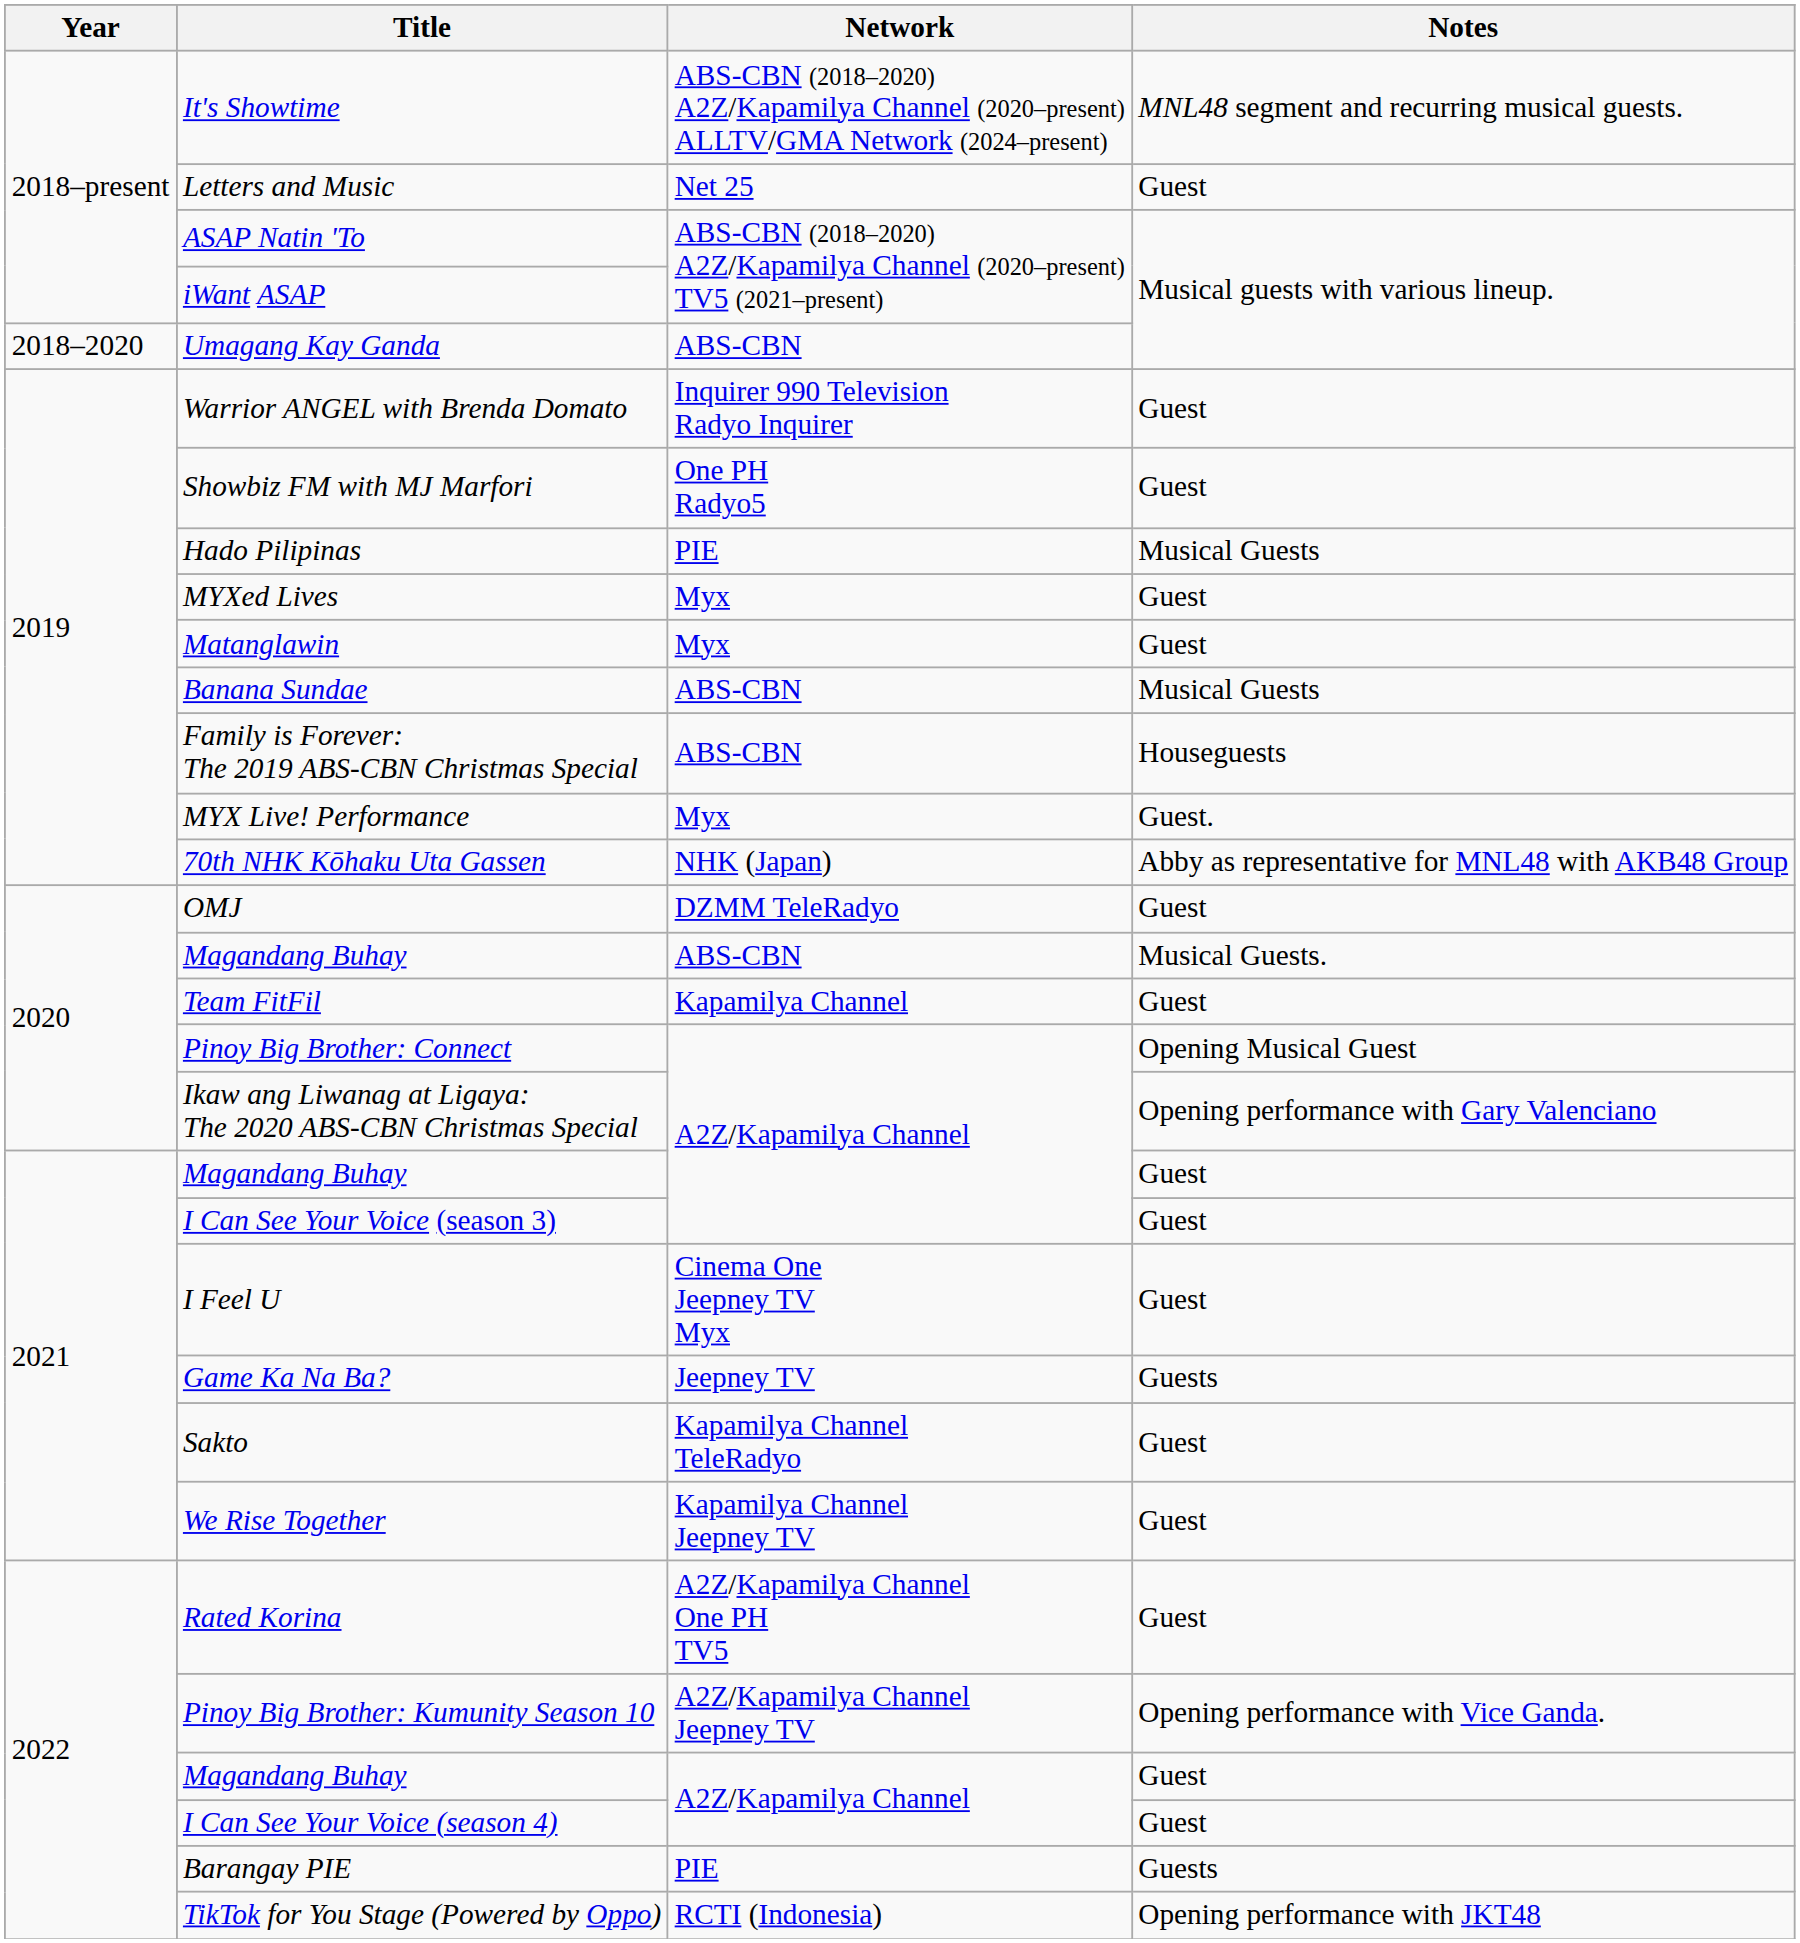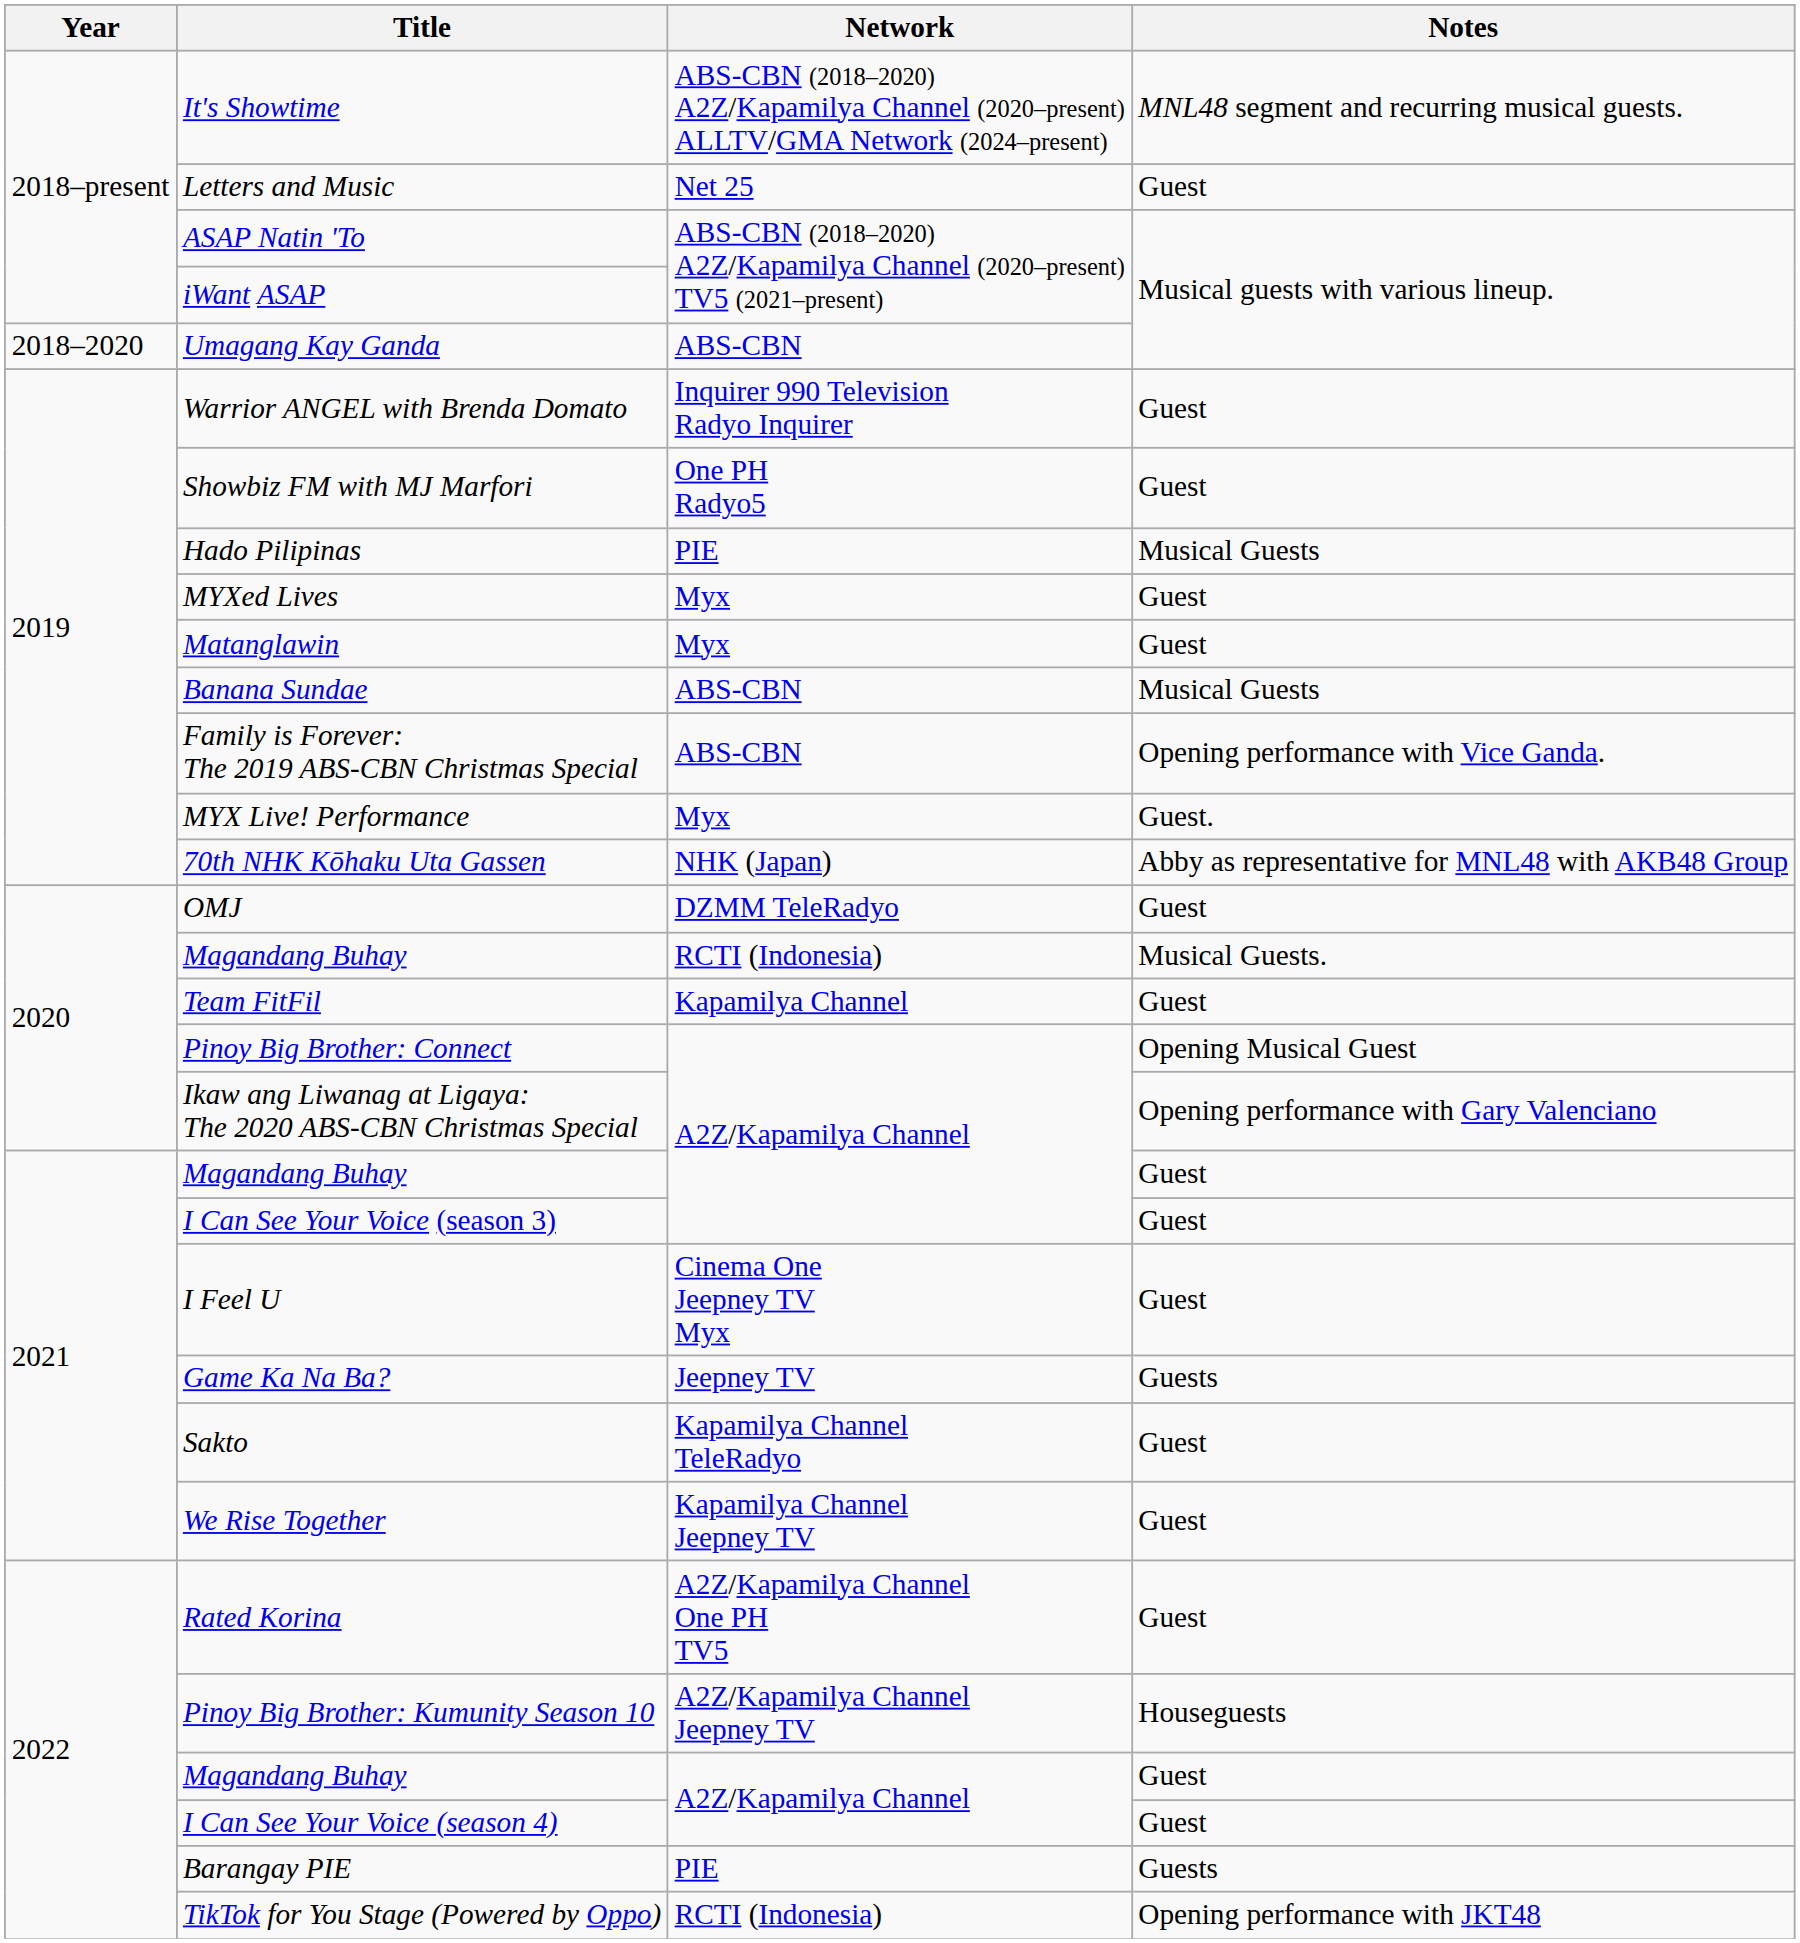Family is Forever: The 2019 ABS-CBN Christmas Special | Notes: Houseguests -> Opening performance with Vice Ganda.
2020 / Magandang Buhay | Network: ABS-CBN -> RCTI (Indonesia)
Pinoy Big Brother: Kumunity Season 10 | Notes: Opening performance with Vice Ganda. -> Houseguests
